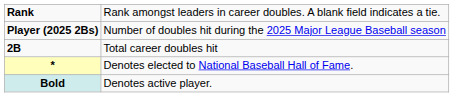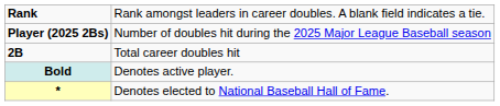rows swapped: * <-> Bold
